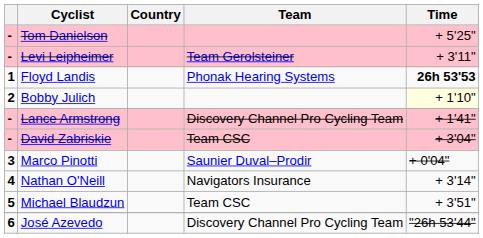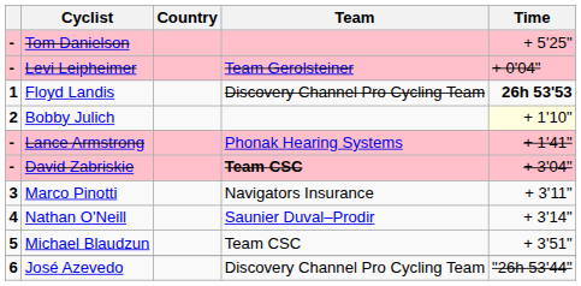Levi Leipheimer | Time: + 3'11" -> + 0'04"
Floyd Landis | Team: Phonak Hearing Systems -> Discovery Channel Pro Cycling Team
Lance Armstrong | Team: Discovery Channel Pro Cycling Team -> Phonak Hearing Systems
David Zabriskie | Team: normal -> bold
Marco Pinotti | Team: Saunier Duval–Prodir -> Navigators Insurance
Marco Pinotti | Time: + 0'04" -> + 3'11"
Nathan O'Neill | Team: Navigators Insurance -> Saunier Duval–Prodir
